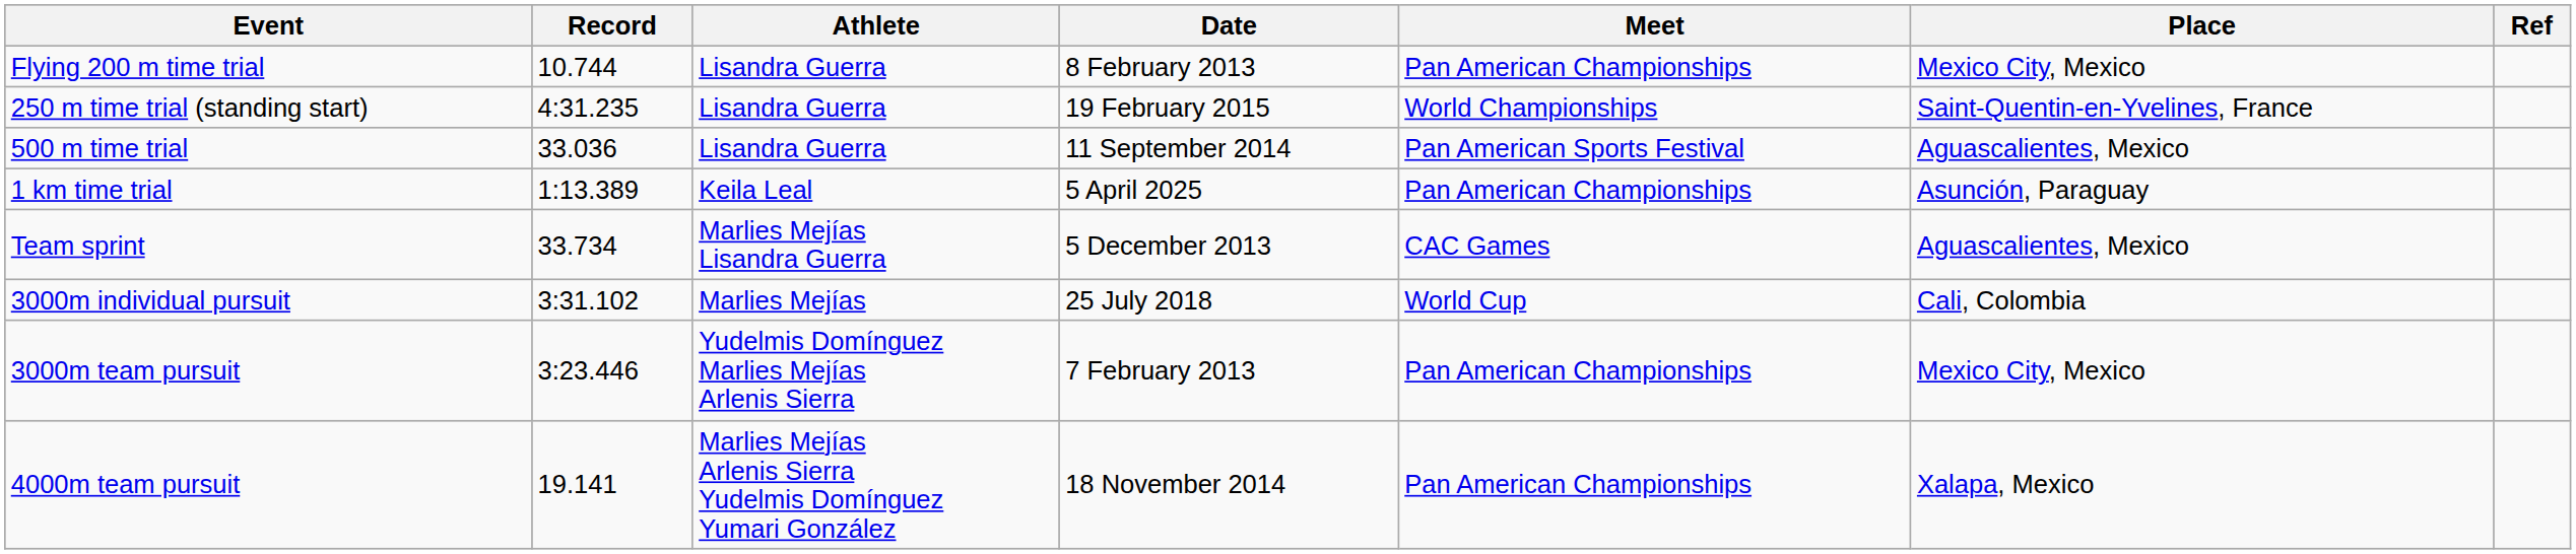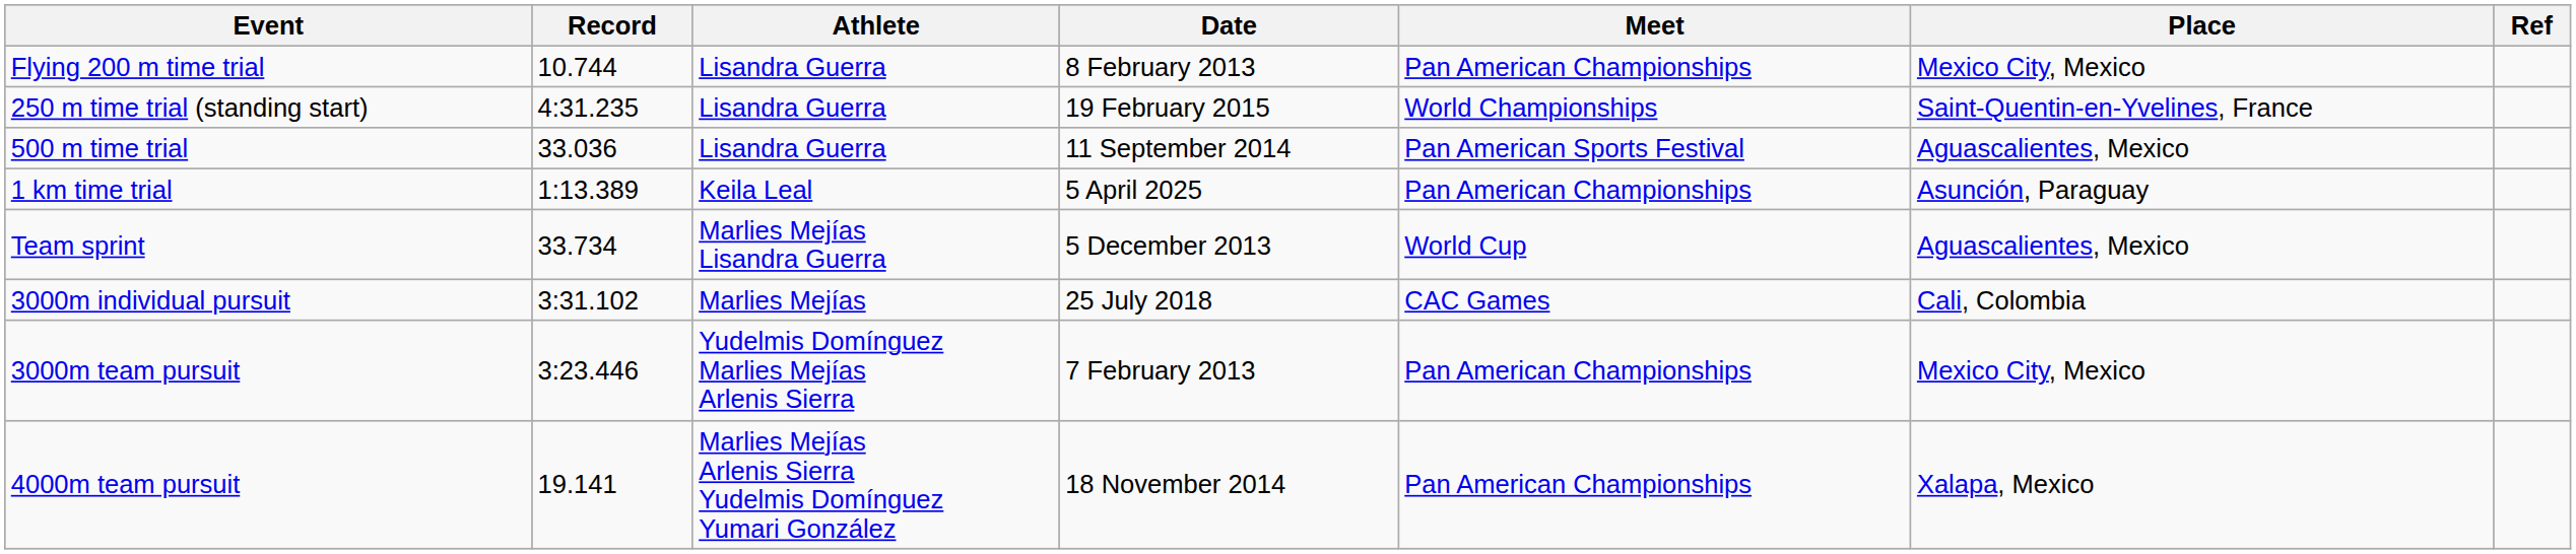Team sprint | Meet: CAC Games -> World Cup
3000m individual pursuit | Meet: World Cup -> CAC Games
